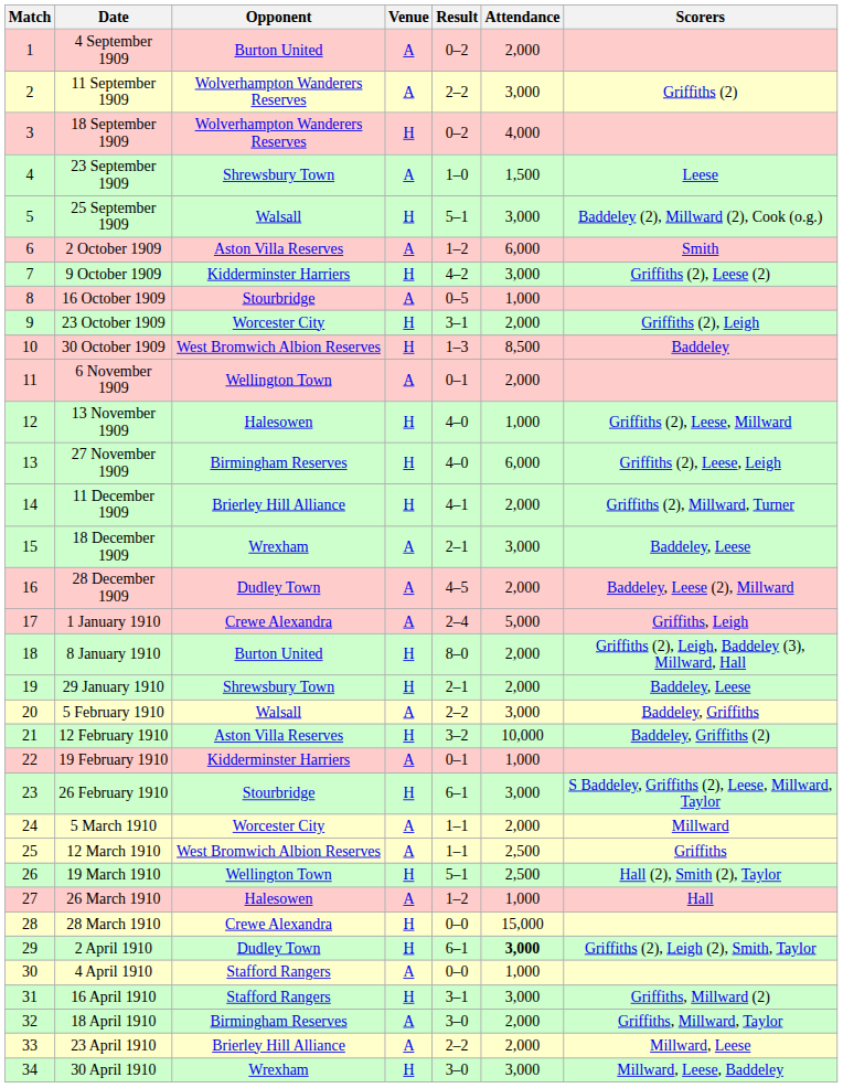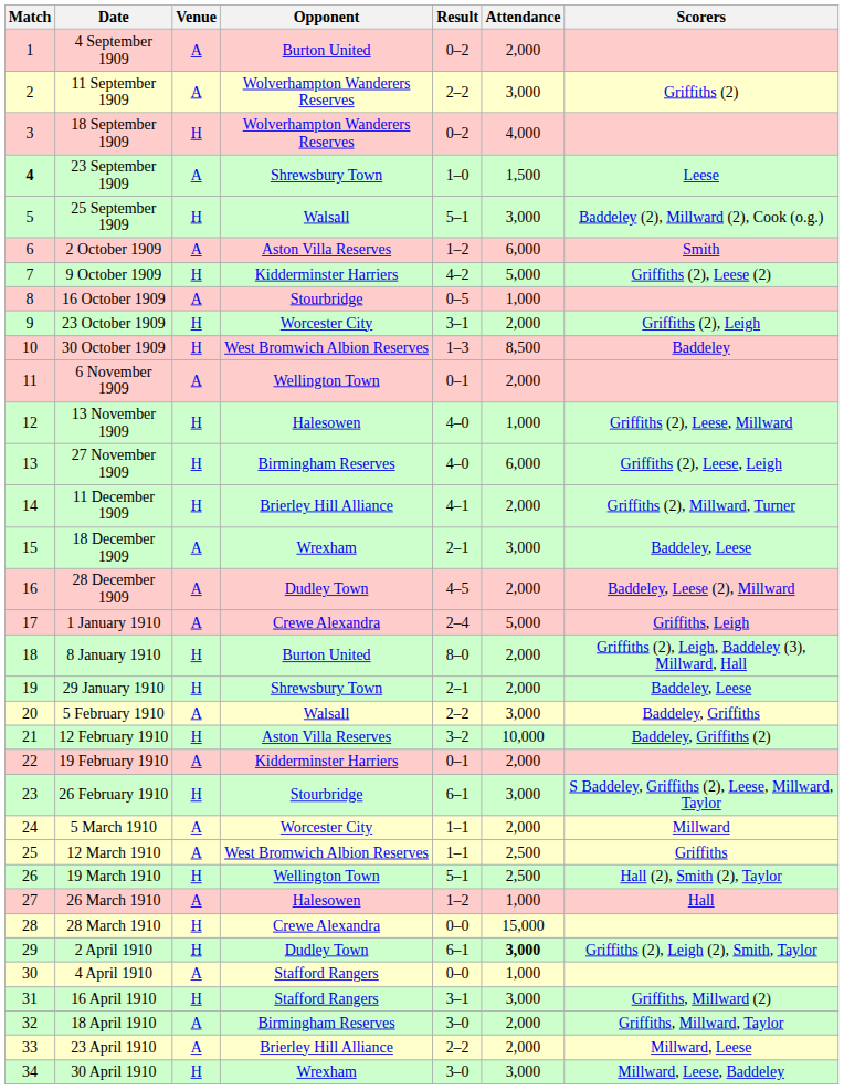columns swapped: Opponent <-> Venue
23 September 1909 | Match: normal -> bold
9 October 1909 | Attendance: 3,000 -> 5,000
19 February 1910 | Attendance: 1,000 -> 2,000
